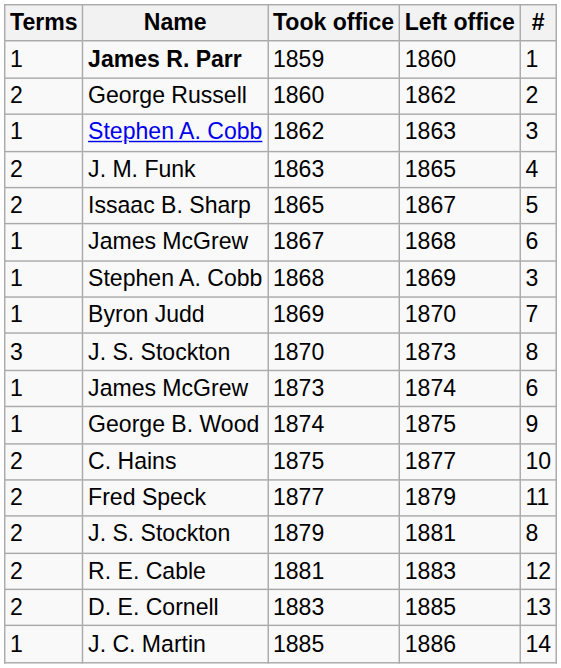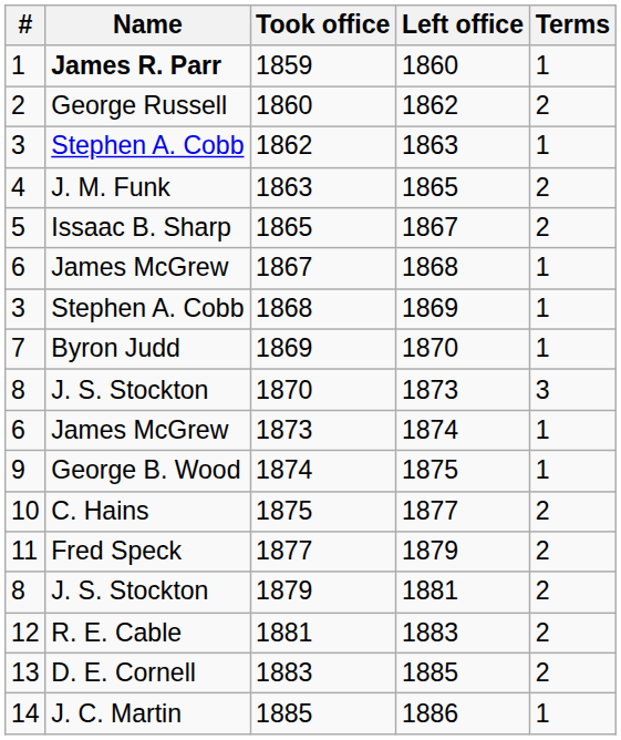columns swapped: # <-> Terms
